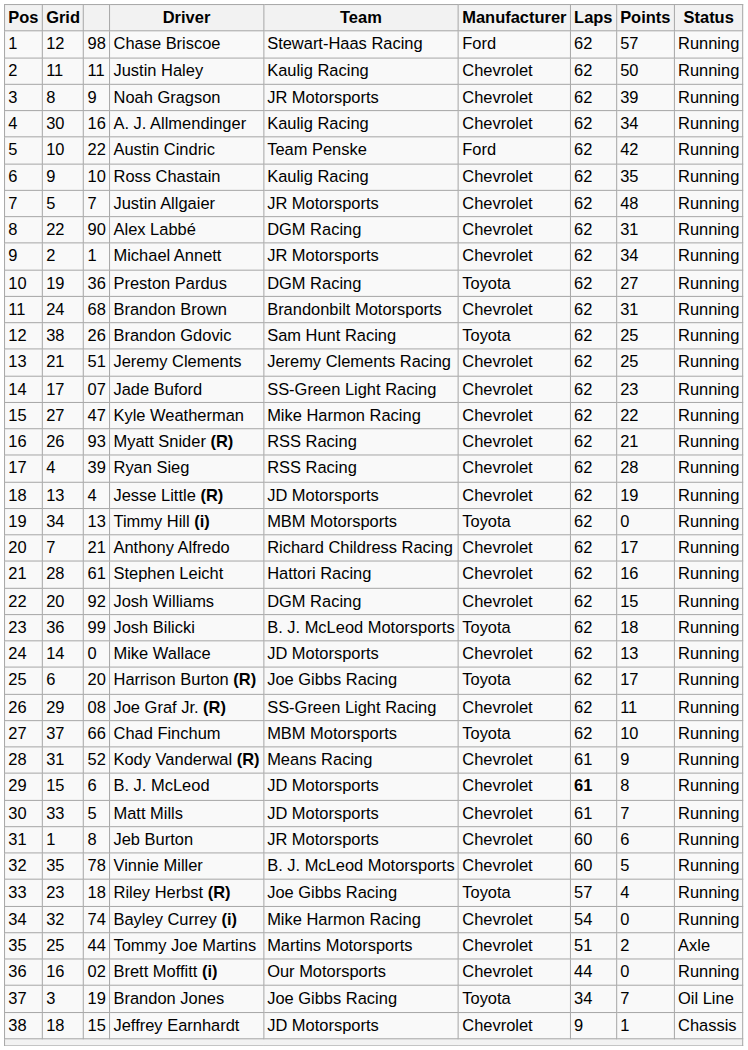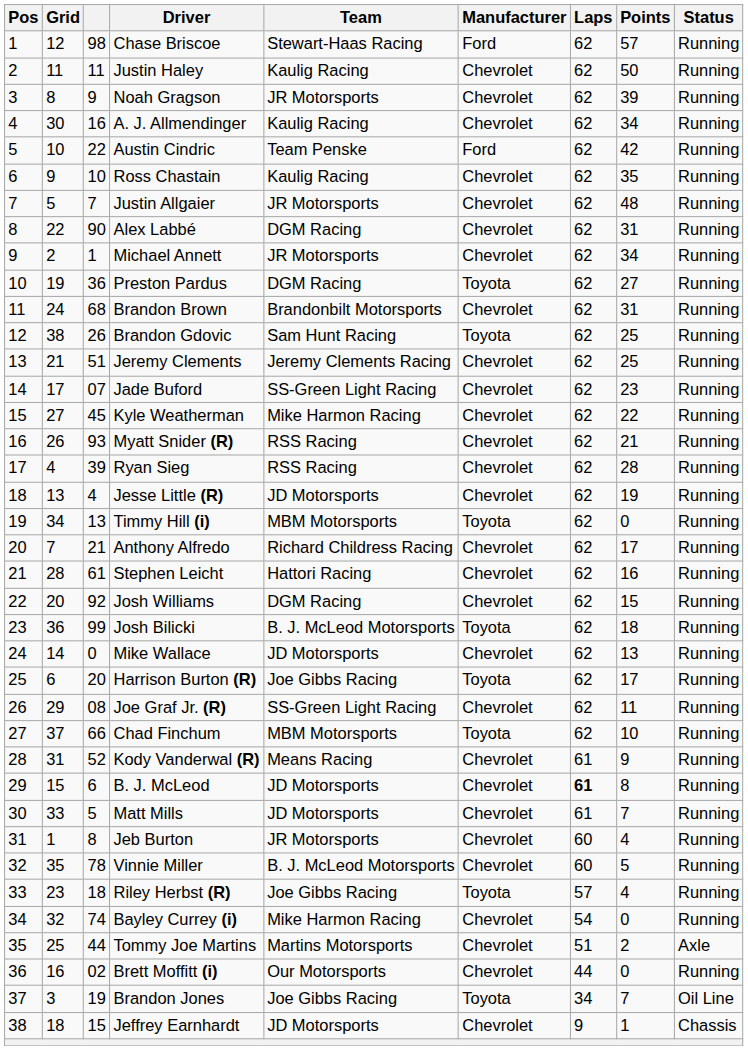Kyle Weatherman | column 3: 47 -> 45
Jeb Burton | Points: 6 -> 4
